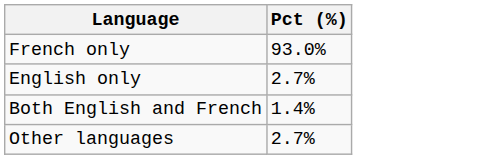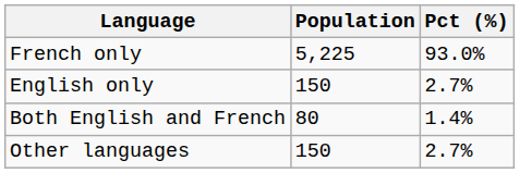+ column: Population | 5,225 | 150 | 80 | 150
